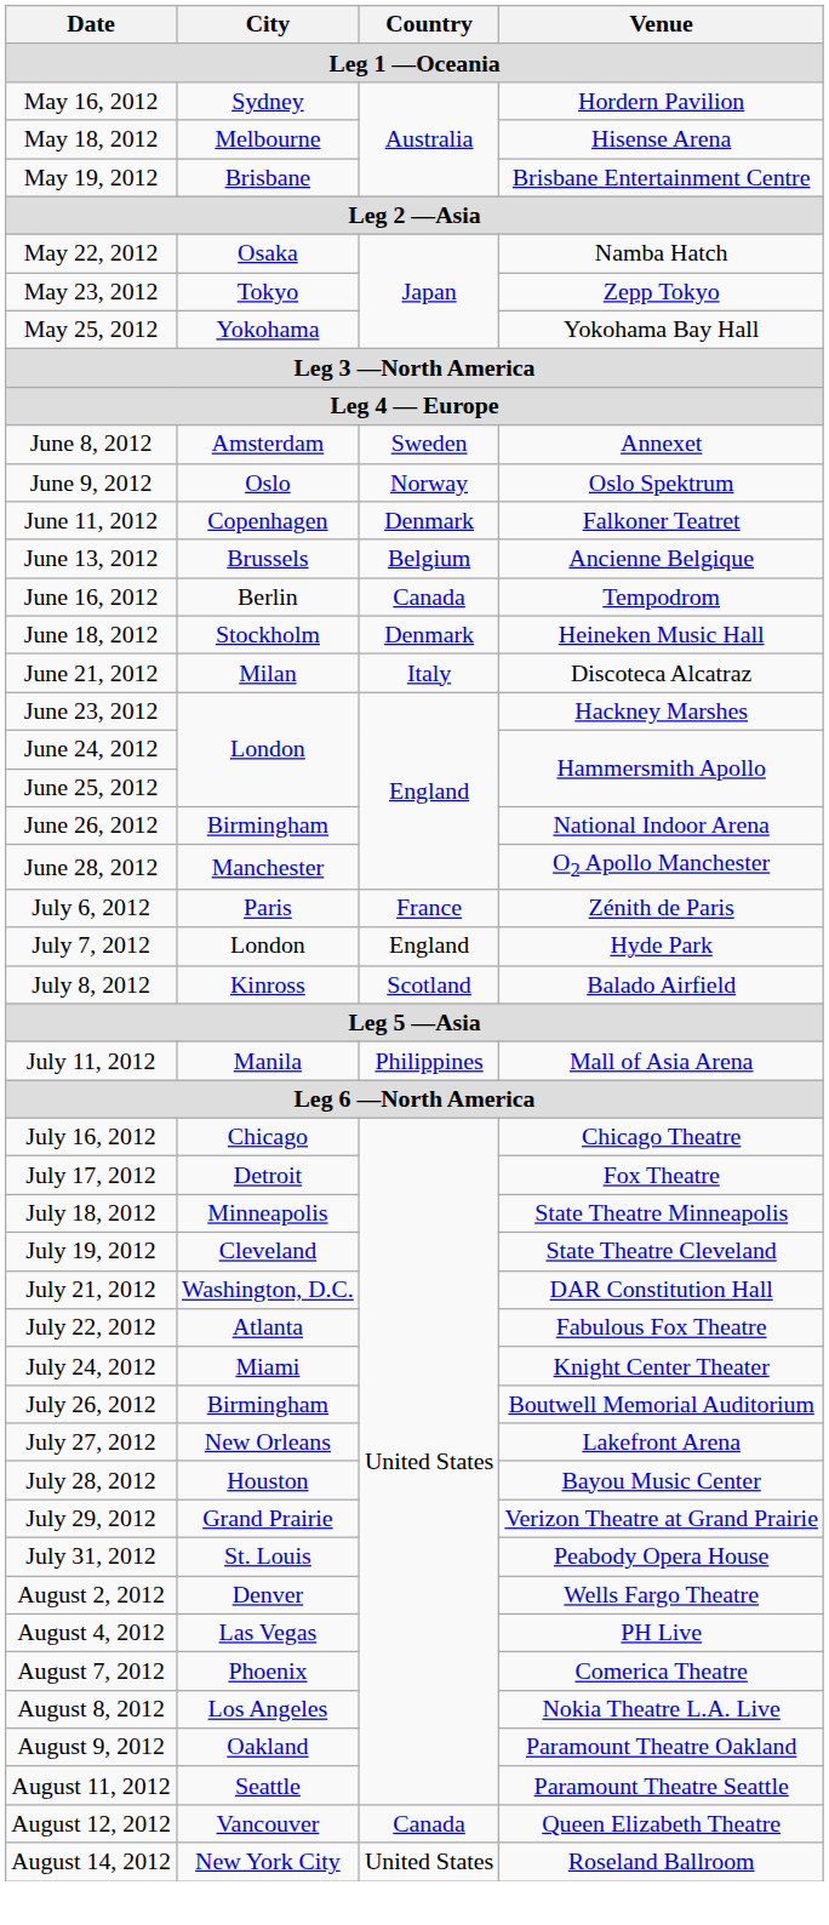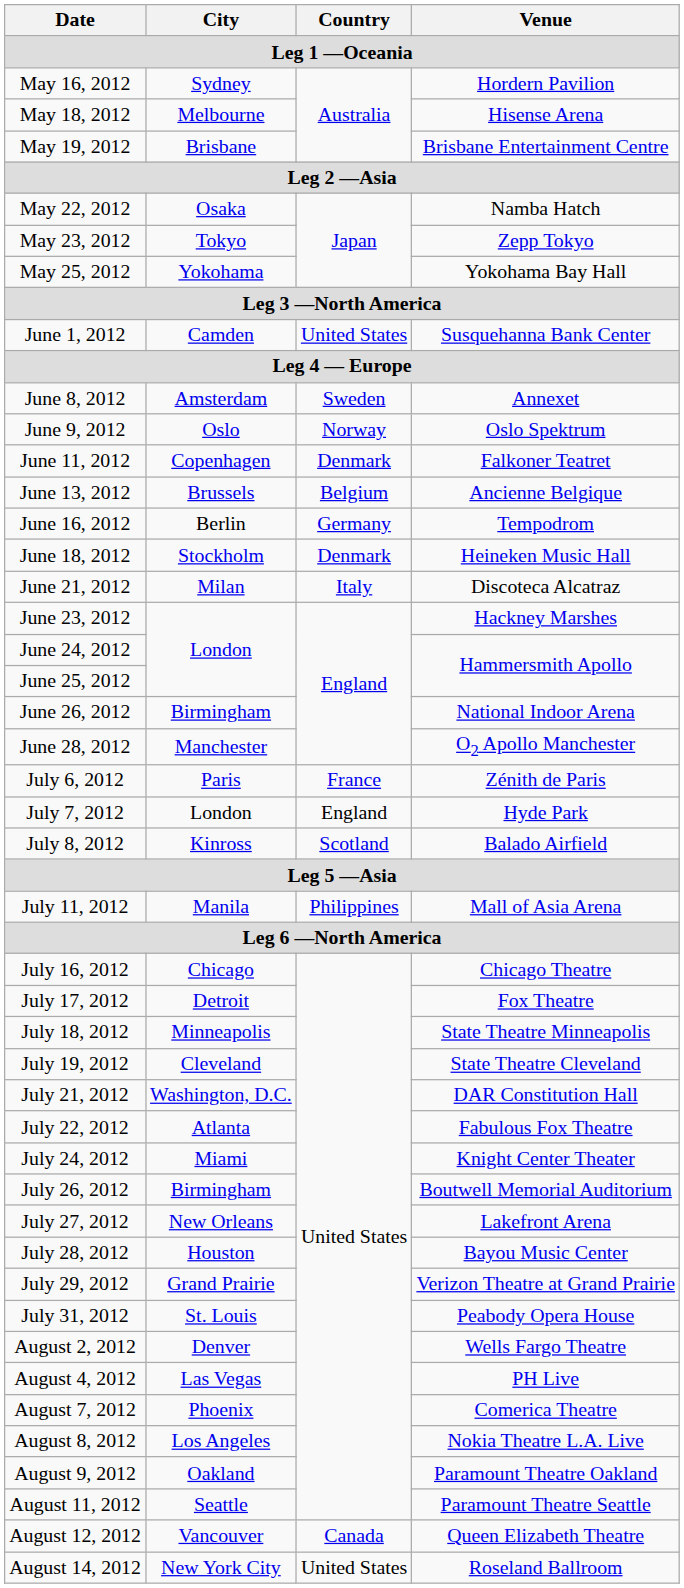+ row: June 1, 2012 | Camden | United States | Susquehanna Bank Center
June 16, 2012 | Country: Canada -> Germany
